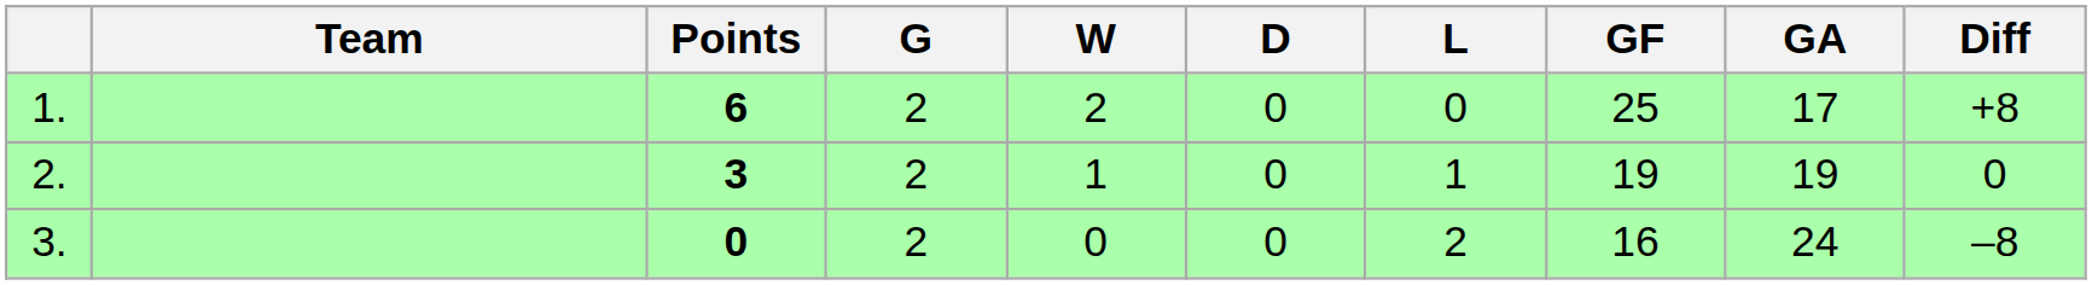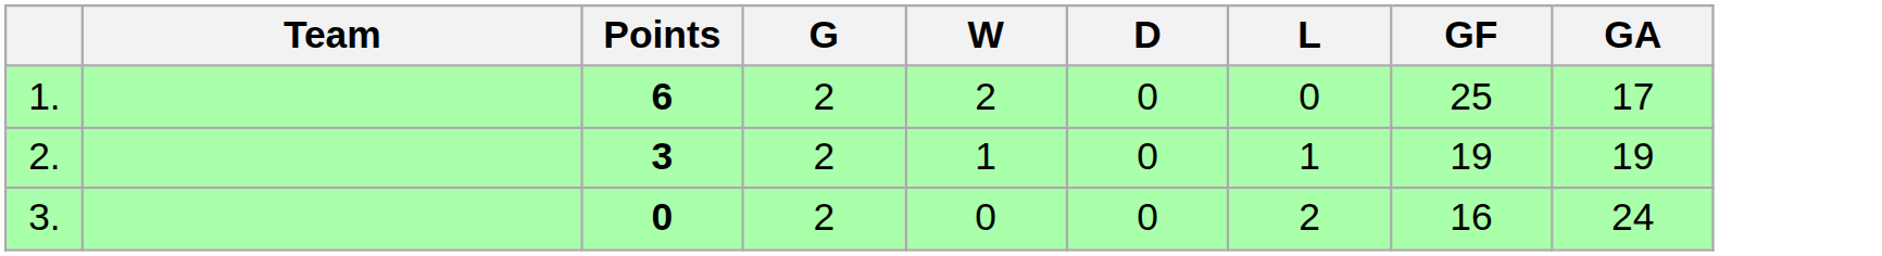- column: Diff | +8 | 0 | –8
